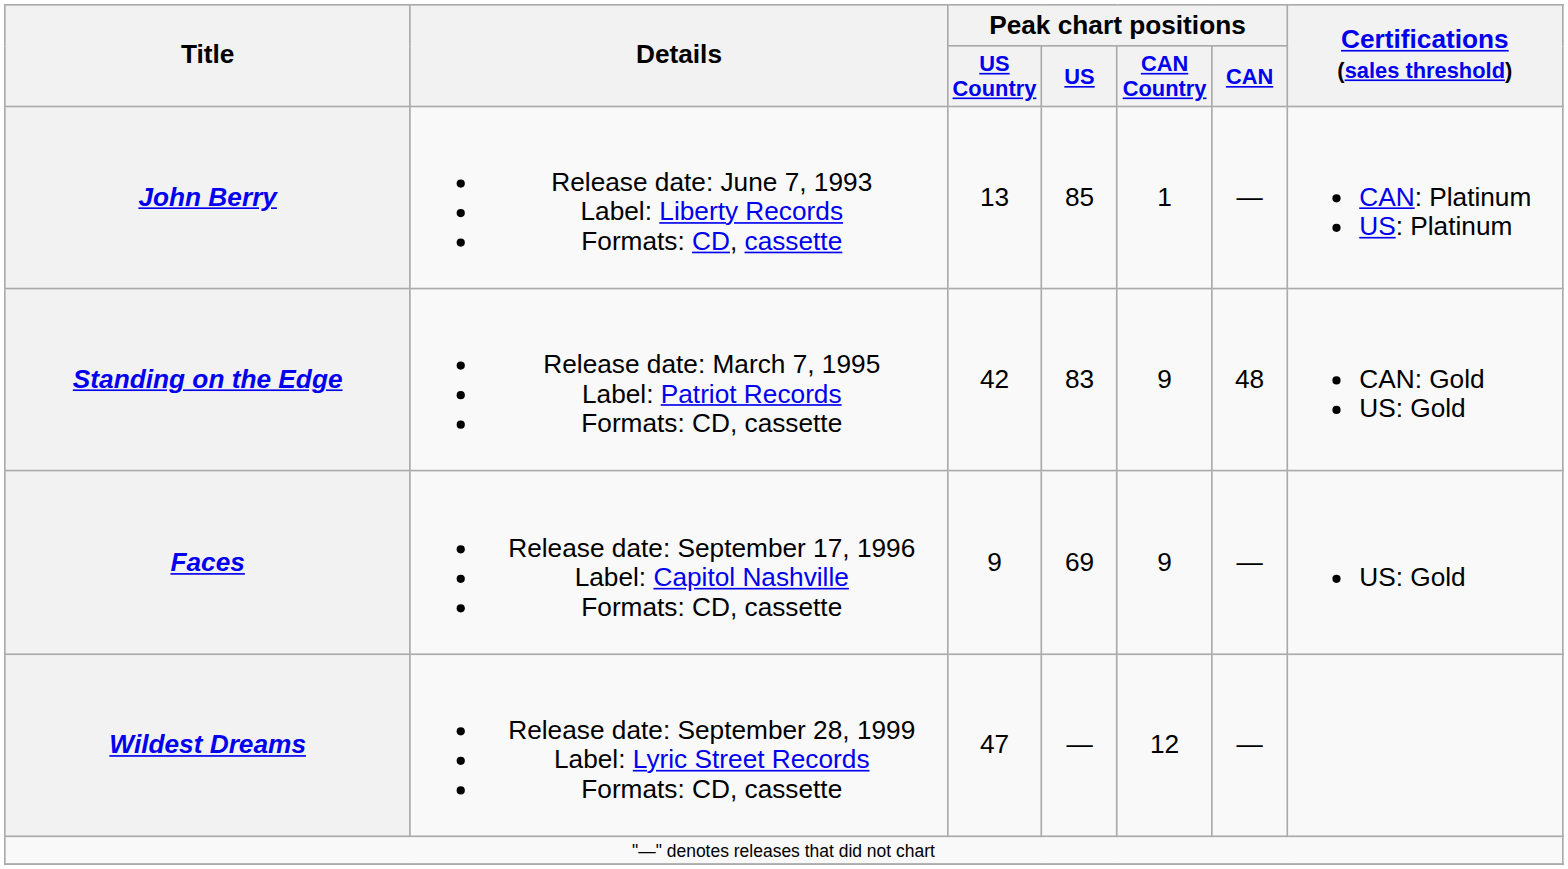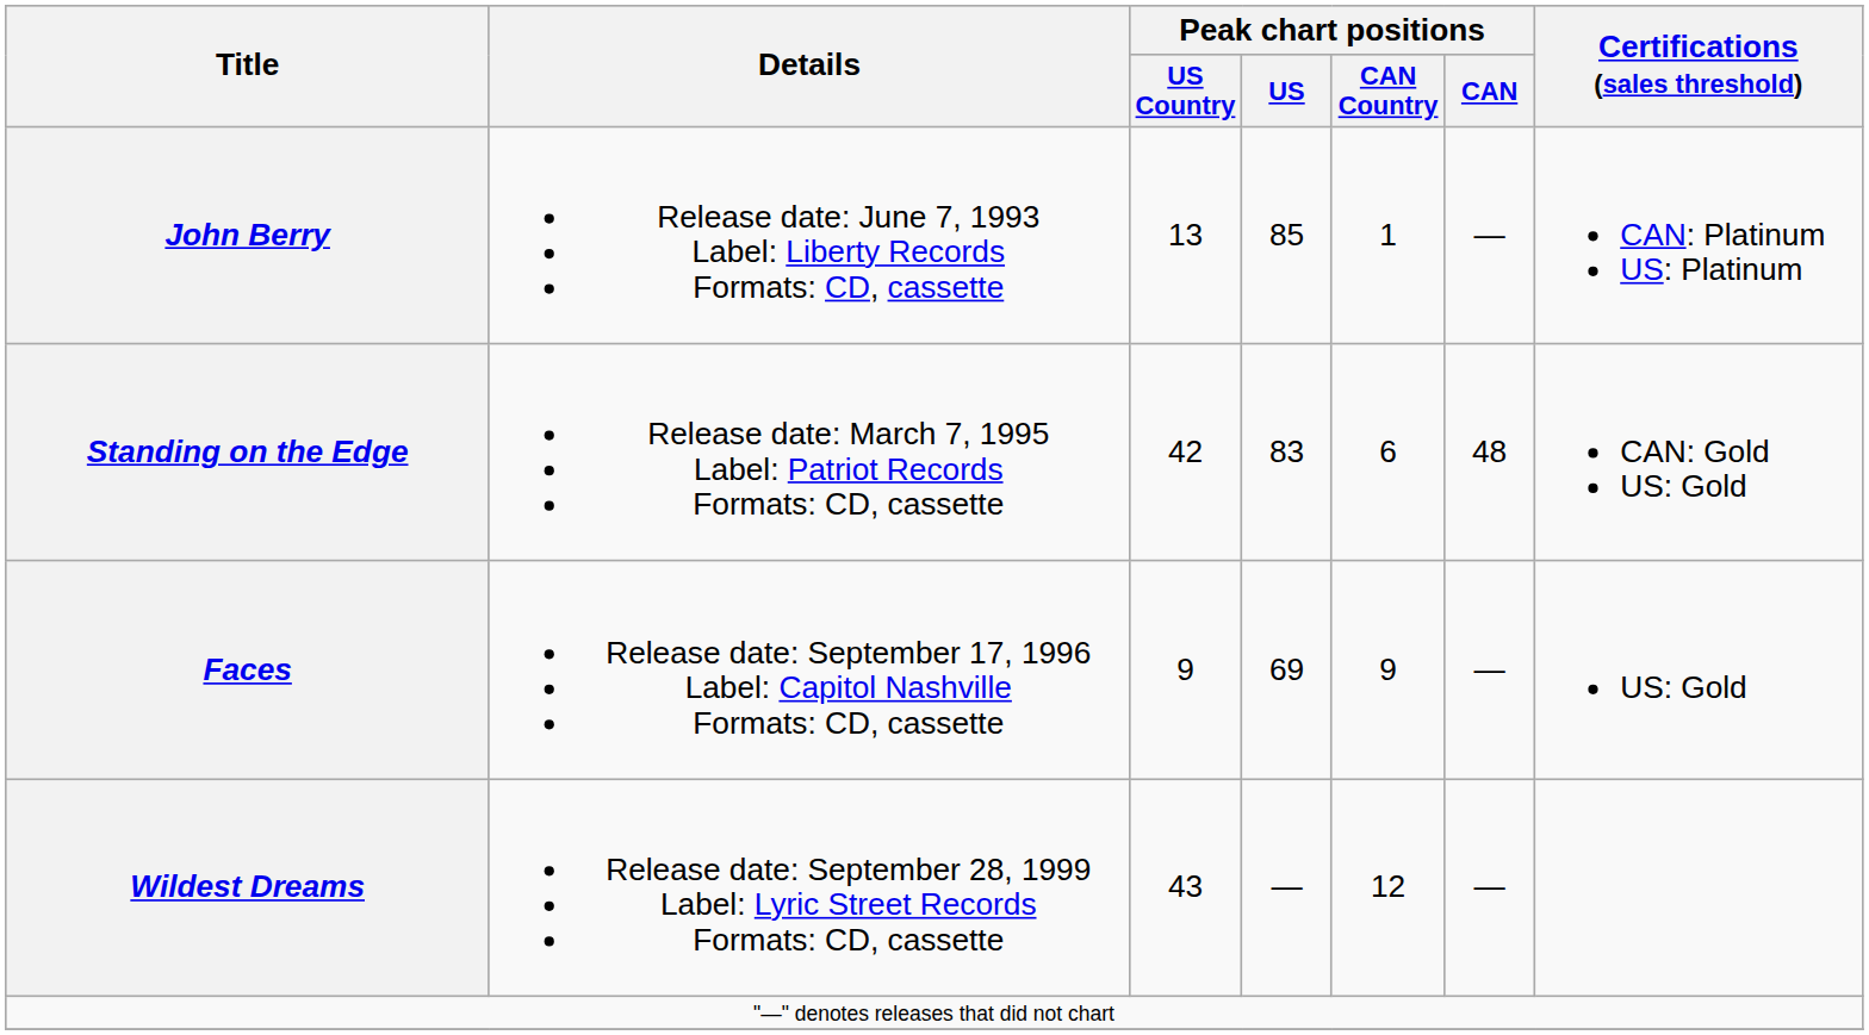Standing on the Edge | Peak chart positions / CAN Country: 9 -> 6
Wildest Dreams | Peak chart positions / US Country: 47 -> 43
